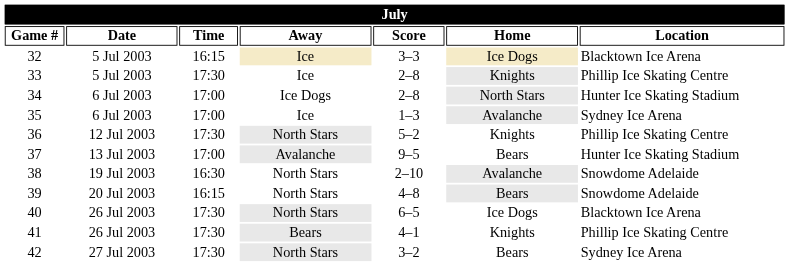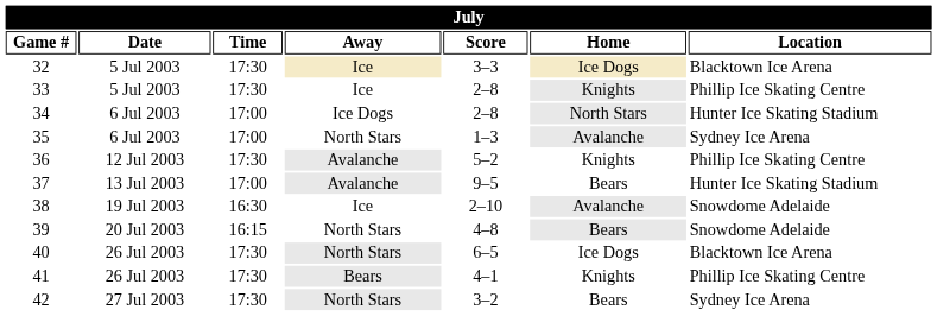32 | Time: 16:15 -> 17:30
35 | Away: Ice -> North Stars
36 | Away: North Stars -> Avalanche
38 | Away: North Stars -> Ice
